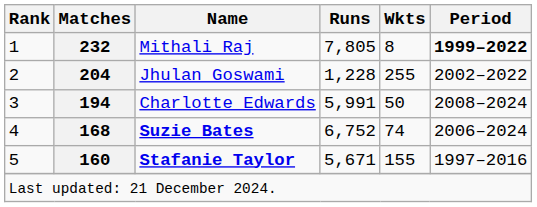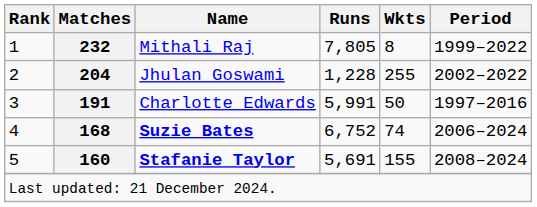Mithali Raj | Period: bold -> normal
Charlotte Edwards | Matches: 194 -> 191
Charlotte Edwards | Period: 2008–2024 -> 1997–2016
Stafanie Taylor | Runs: 5,671 -> 5,691
Stafanie Taylor | Period: 1997–2016 -> 2008–2024
